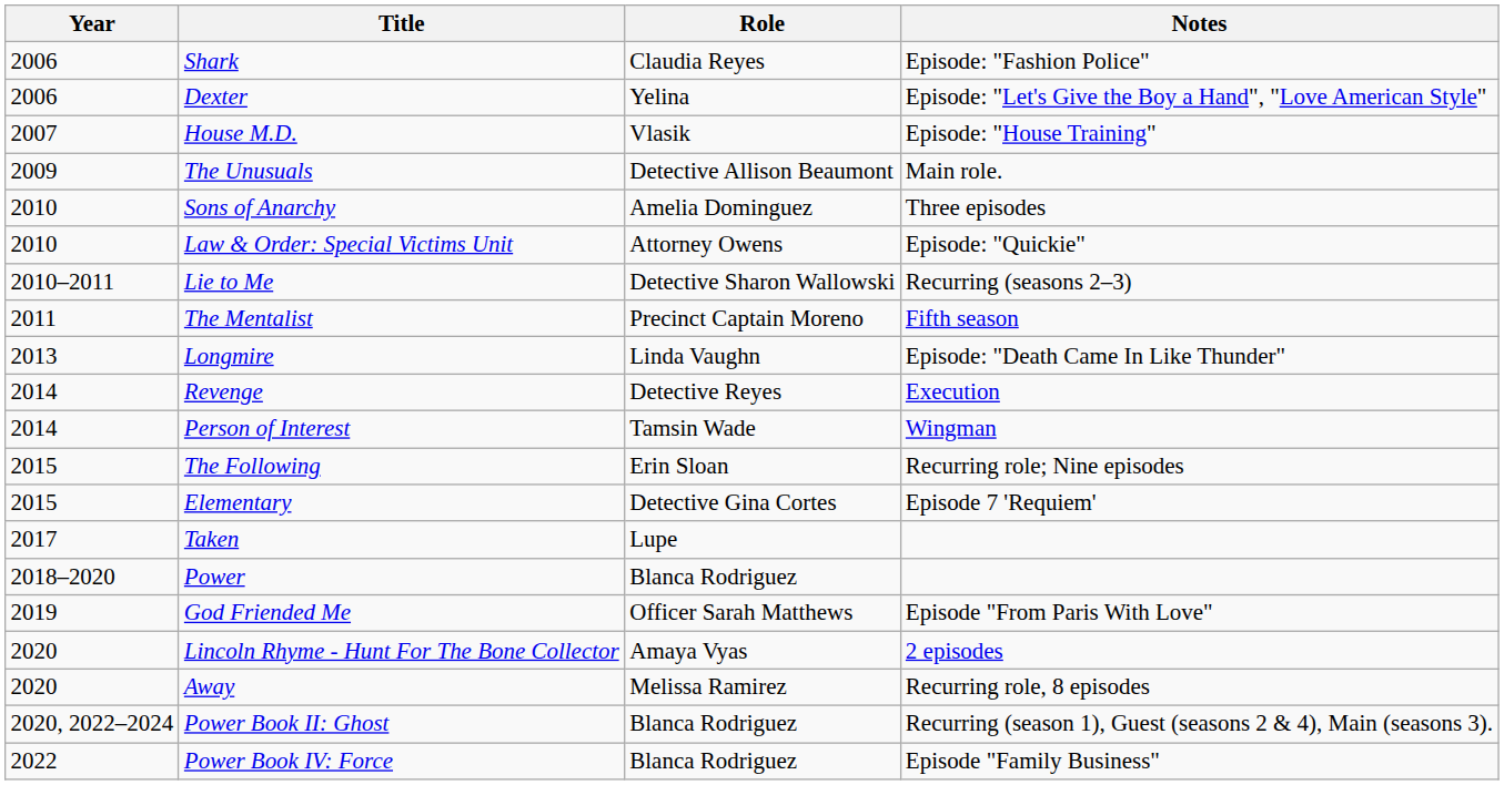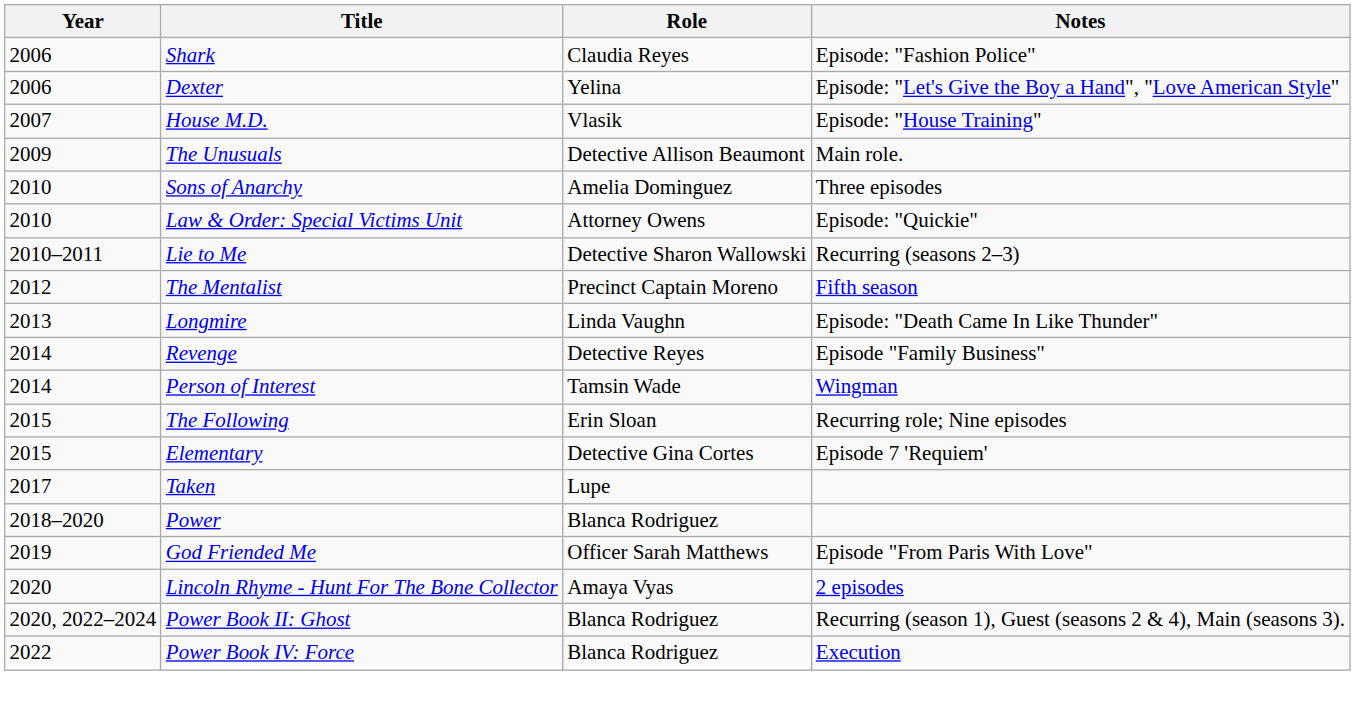The Mentalist | Year: 2011 -> 2012
Revenge | Notes: Execution -> Episode "Family Business"
- row: 2020 | Away | Melissa Ramirez | Recurring role, 8 episodes
Power Book IV: Force | Notes: Episode "Family Business" -> Execution
